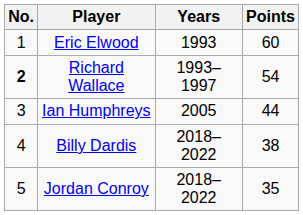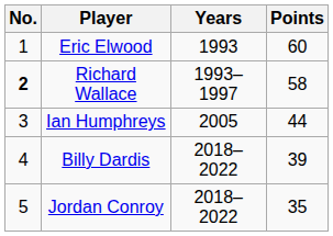Richard Wallace | Points: 54 -> 58
Billy Dardis | Points: 38 -> 39
